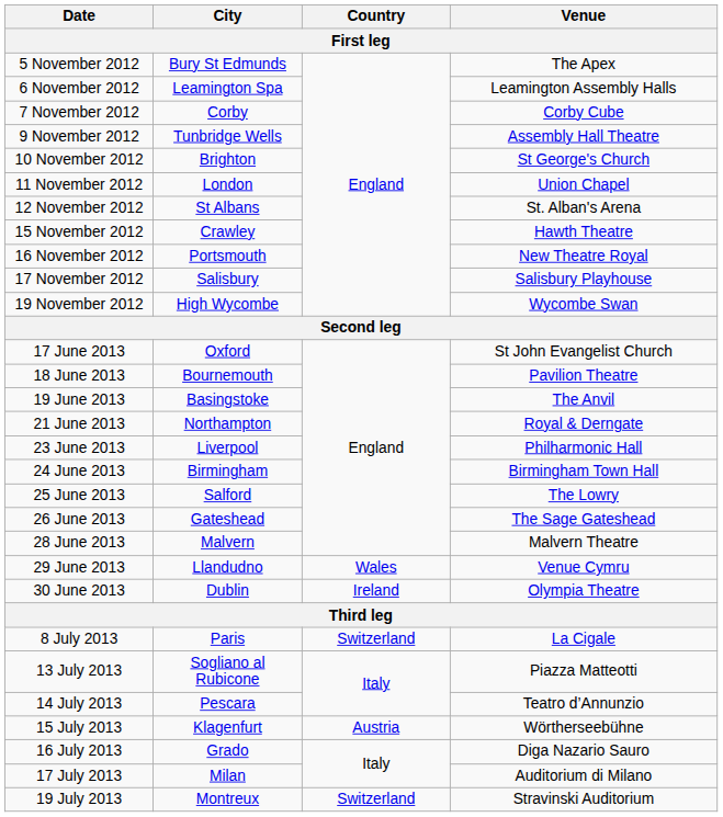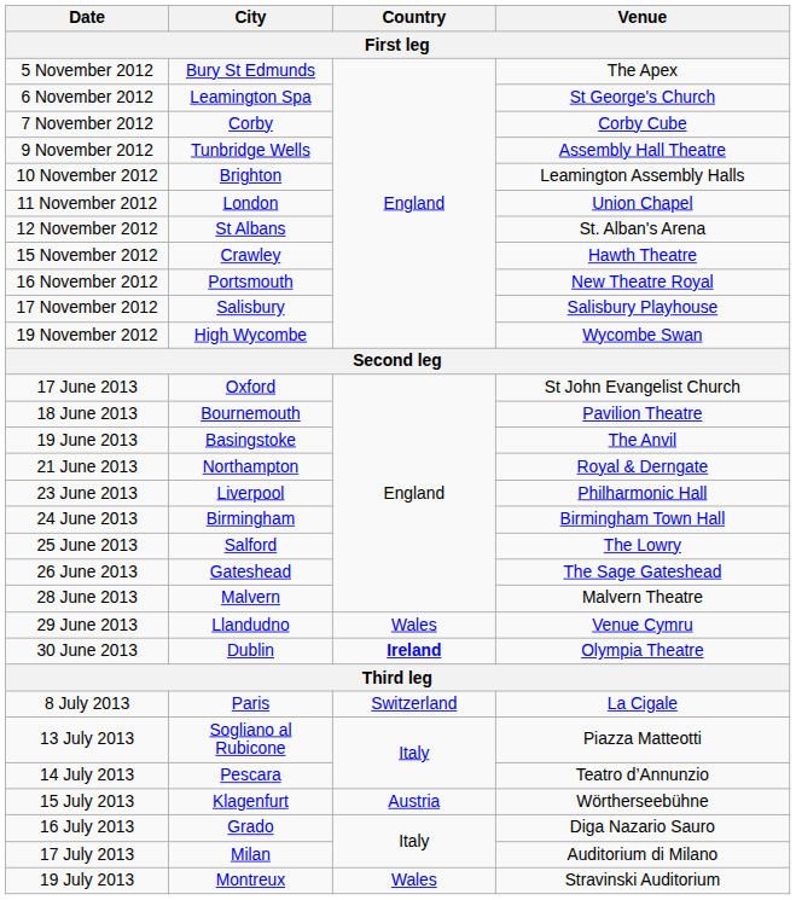6 November 2012 | Venue: Leamington Assembly Halls -> St George's Church
10 November 2012 | Venue: St George's Church -> Leamington Assembly Halls
30 June 2013 | Country: normal -> bold
19 July 2013 | Country: Switzerland -> Wales
